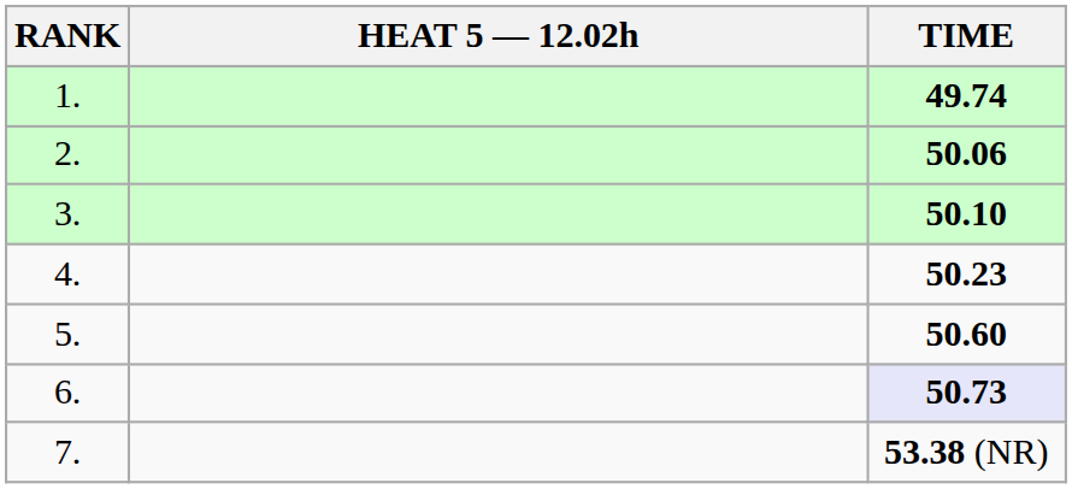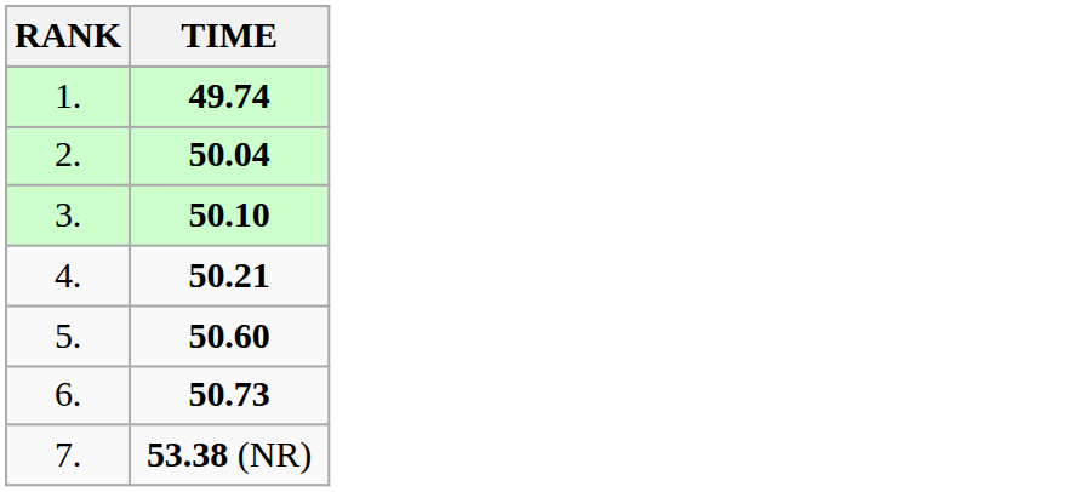- column: HEAT 5 — 12.02h
2. | TIME: 50.06 -> 50.04
4. | TIME: 50.23 -> 50.21
6. | TIME: lavender background -> no background
